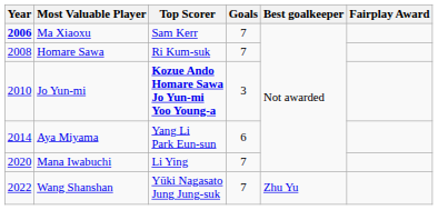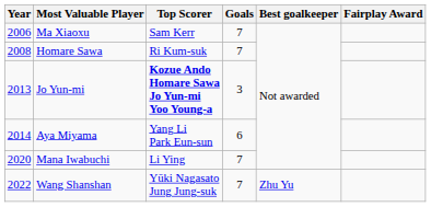Ma Xiaoxu | Year: bold -> normal
Jo Yun-mi | Year: 2010 -> 2013
